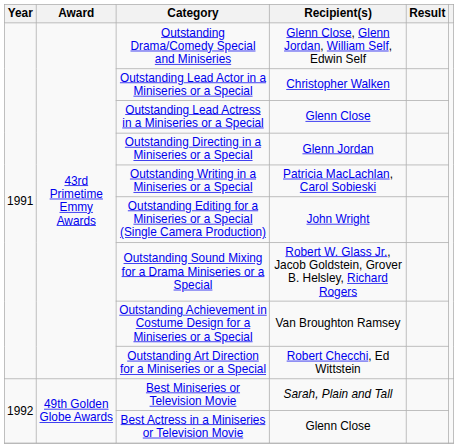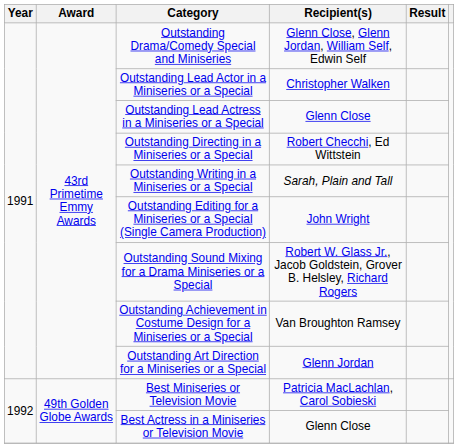Outstanding Directing in a Miniseries or a Special | Recipient(s): Glenn Jordan -> Robert Checchi, Ed Wittstein
Outstanding Writing in a Miniseries or a Special | Recipient(s): Patricia MacLachlan, Carol Sobieski -> Sarah, Plain and Tall
Outstanding Art Direction for a Miniseries or a Special | Recipient(s): Robert Checchi, Ed Wittstein -> Glenn Jordan
Best Miniseries or Television Movie | Recipient(s): Sarah, Plain and Tall -> Patricia MacLachlan, Carol Sobieski
